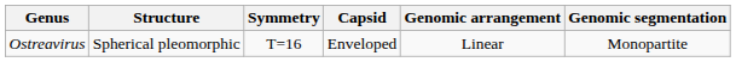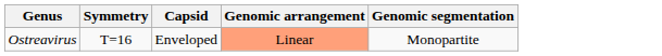- column: Structure | Spherical pleomorphic
Ostreavirus | Genomic arrangement: no background -> lightsalmon background
